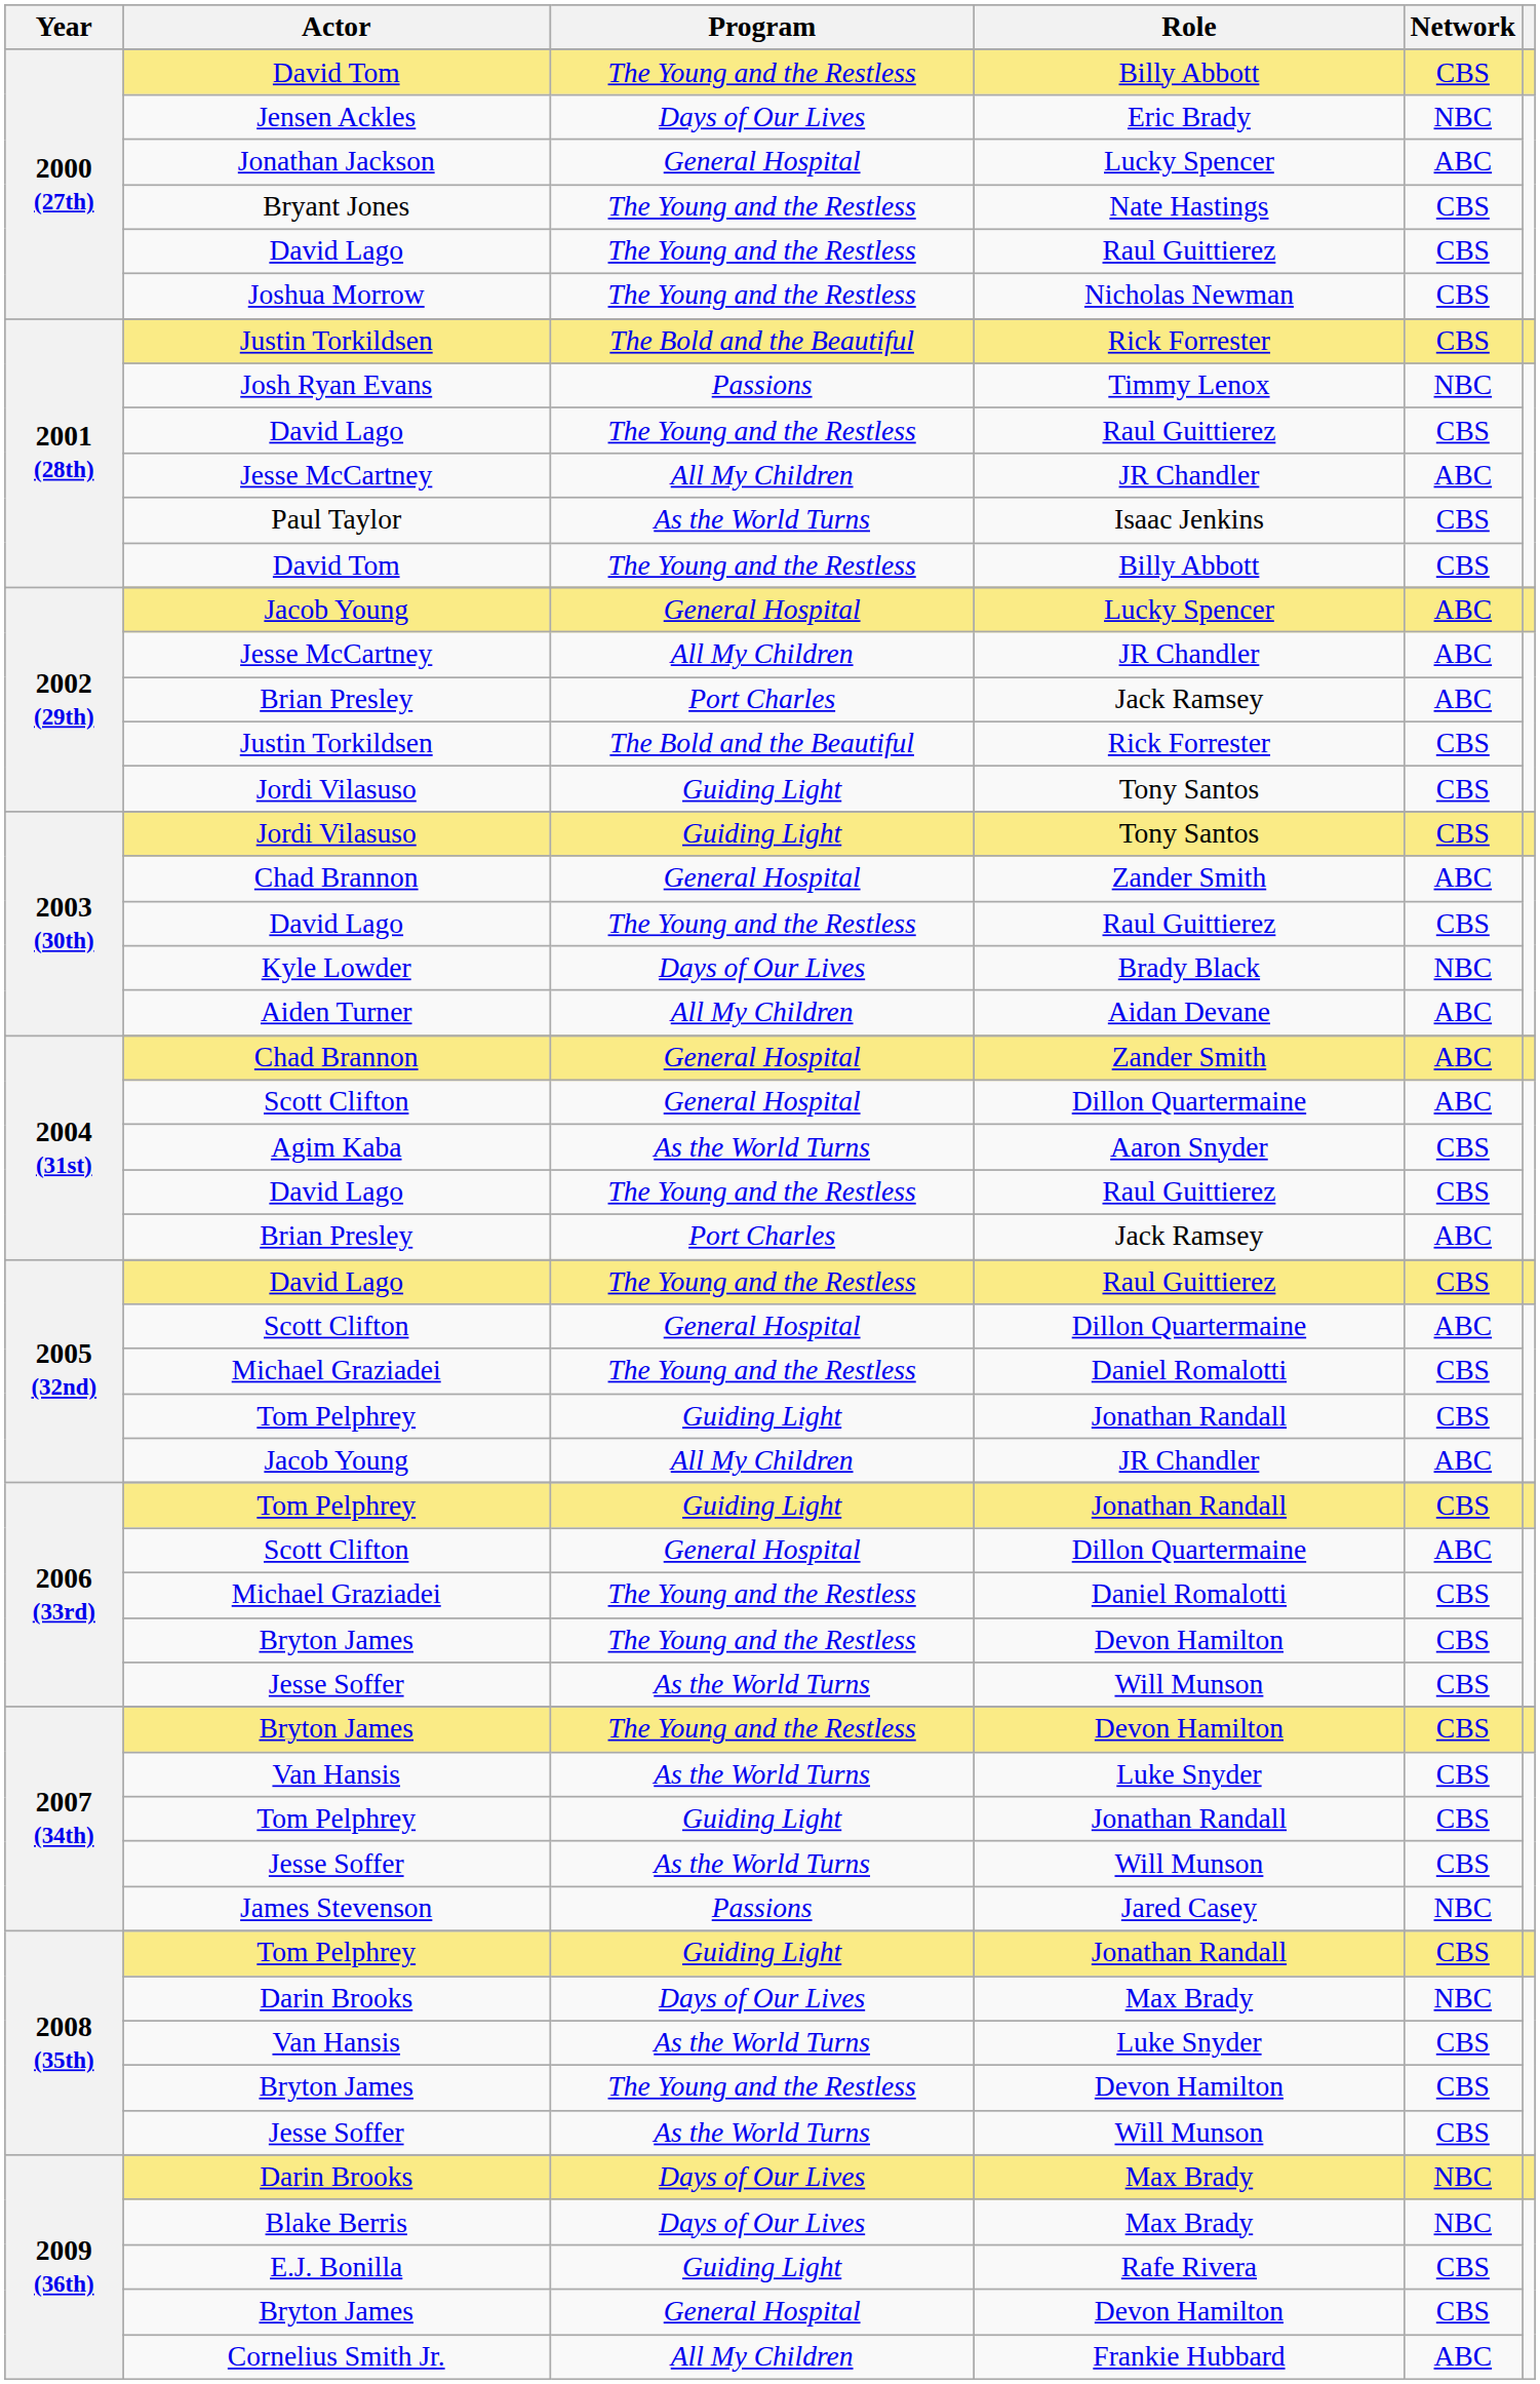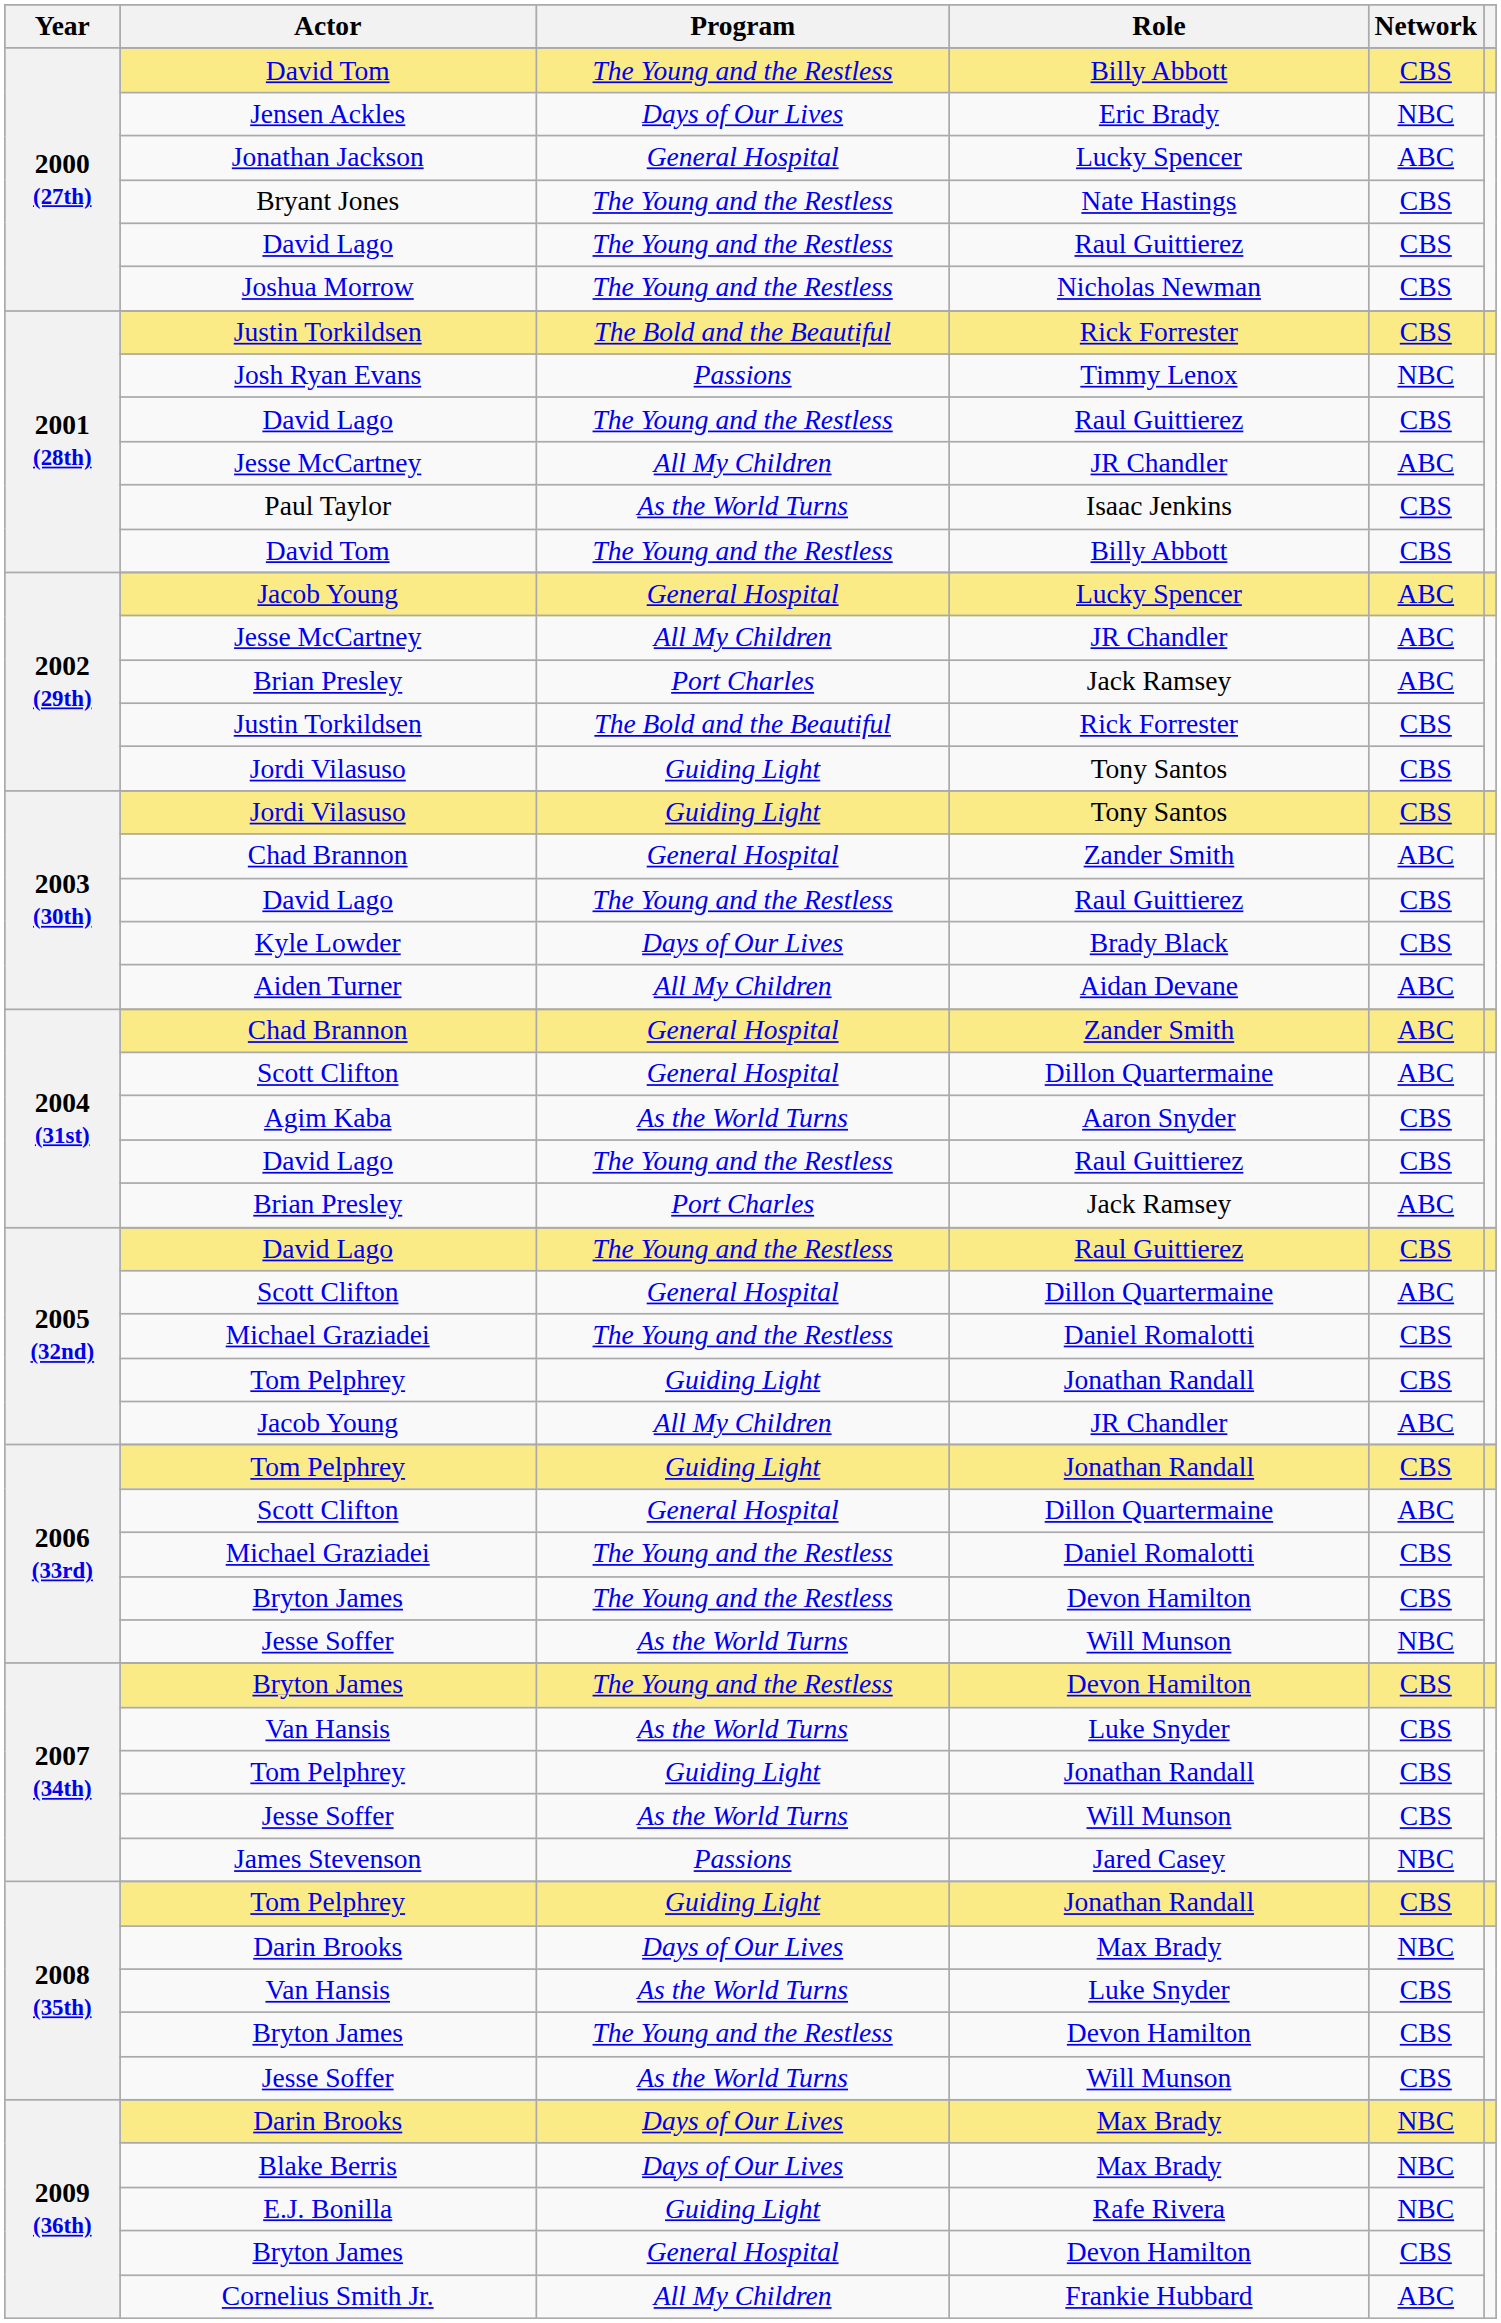Kyle Lowder | Network: NBC -> CBS
2006 (33rd) / Jesse Soffer | Network: CBS -> NBC
E.J. Bonilla | Network: CBS -> NBC
